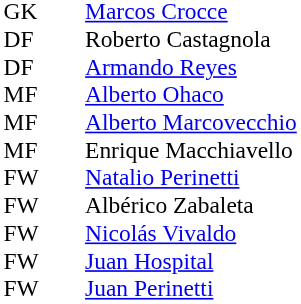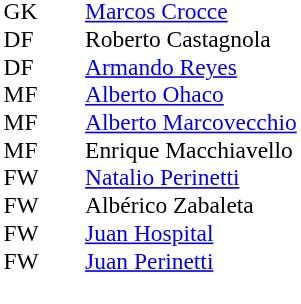- row: FW | Nicolás Vivaldo
